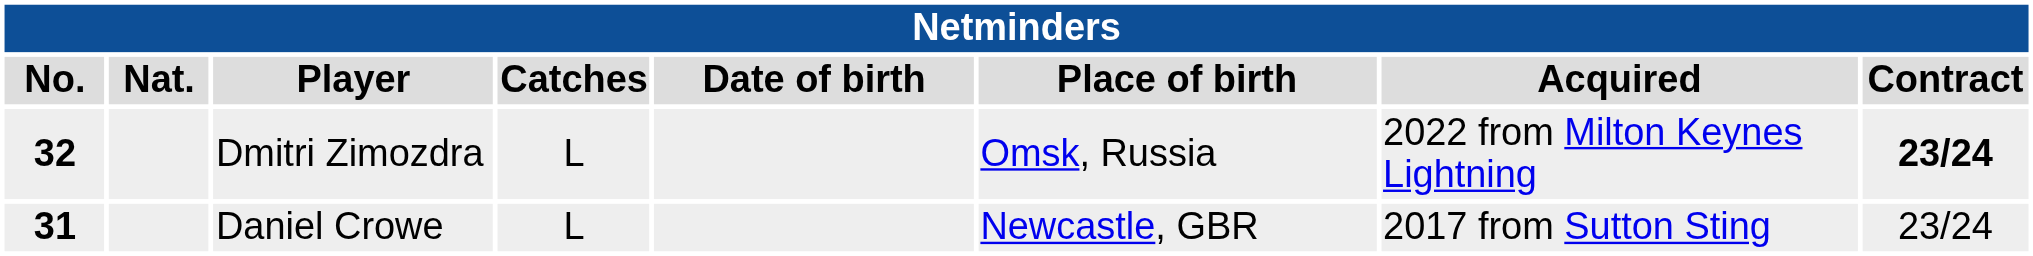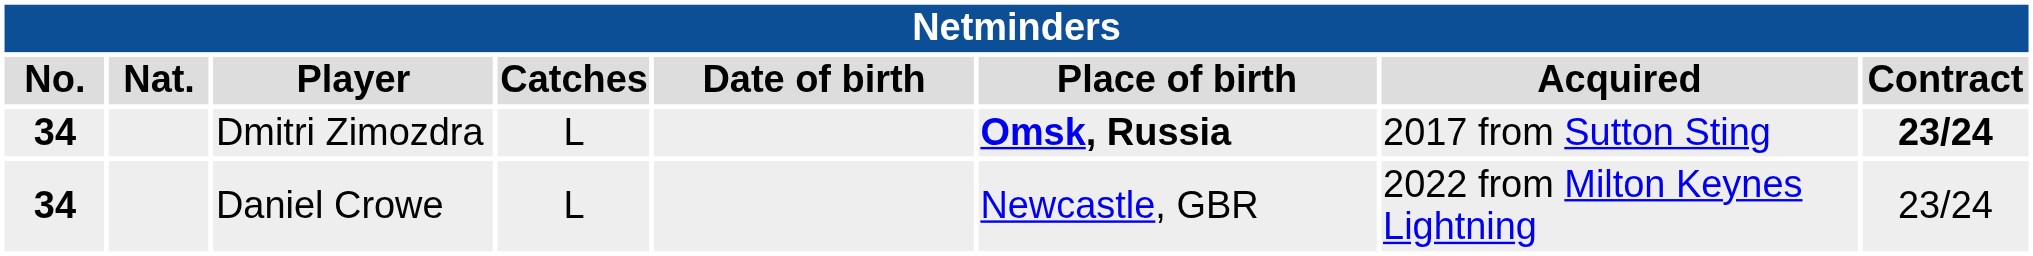Dmitri Zimozdra | No.: 32 -> 34
Dmitri Zimozdra | Place of birth: normal -> bold
Dmitri Zimozdra | Acquired: 2022 from Milton Keynes Lightning -> 2017 from Sutton Sting
Daniel Crowe | No.: 31 -> 34
Daniel Crowe | Acquired: 2017 from Sutton Sting -> 2022 from Milton Keynes Lightning
